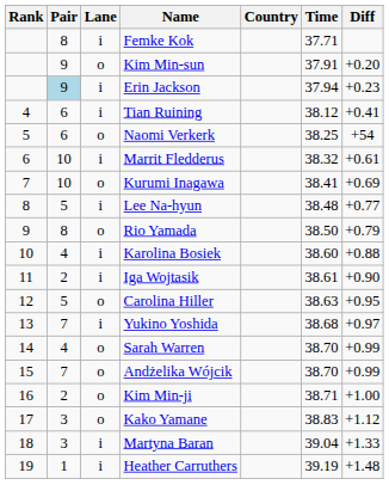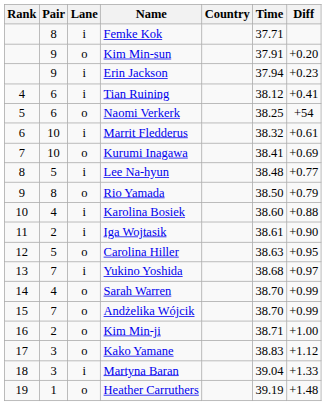Erin Jackson | Pair: lightblue background -> no background
Heather Carruthers | Lane: i -> o
